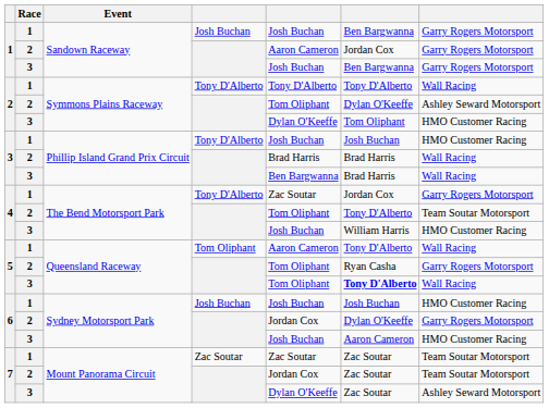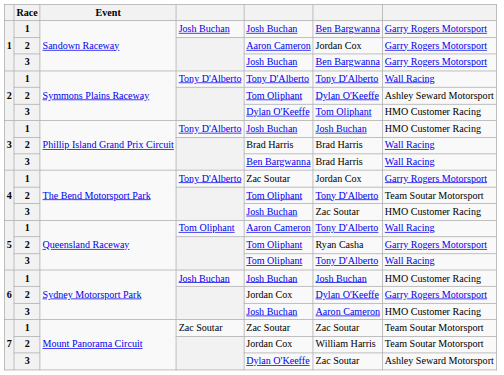4 / 3 | column 6: William Harris -> Zac Soutar
5 / 3 | column 6: bold -> normal
7 / 2 | column 6: Zac Soutar -> William Harris
